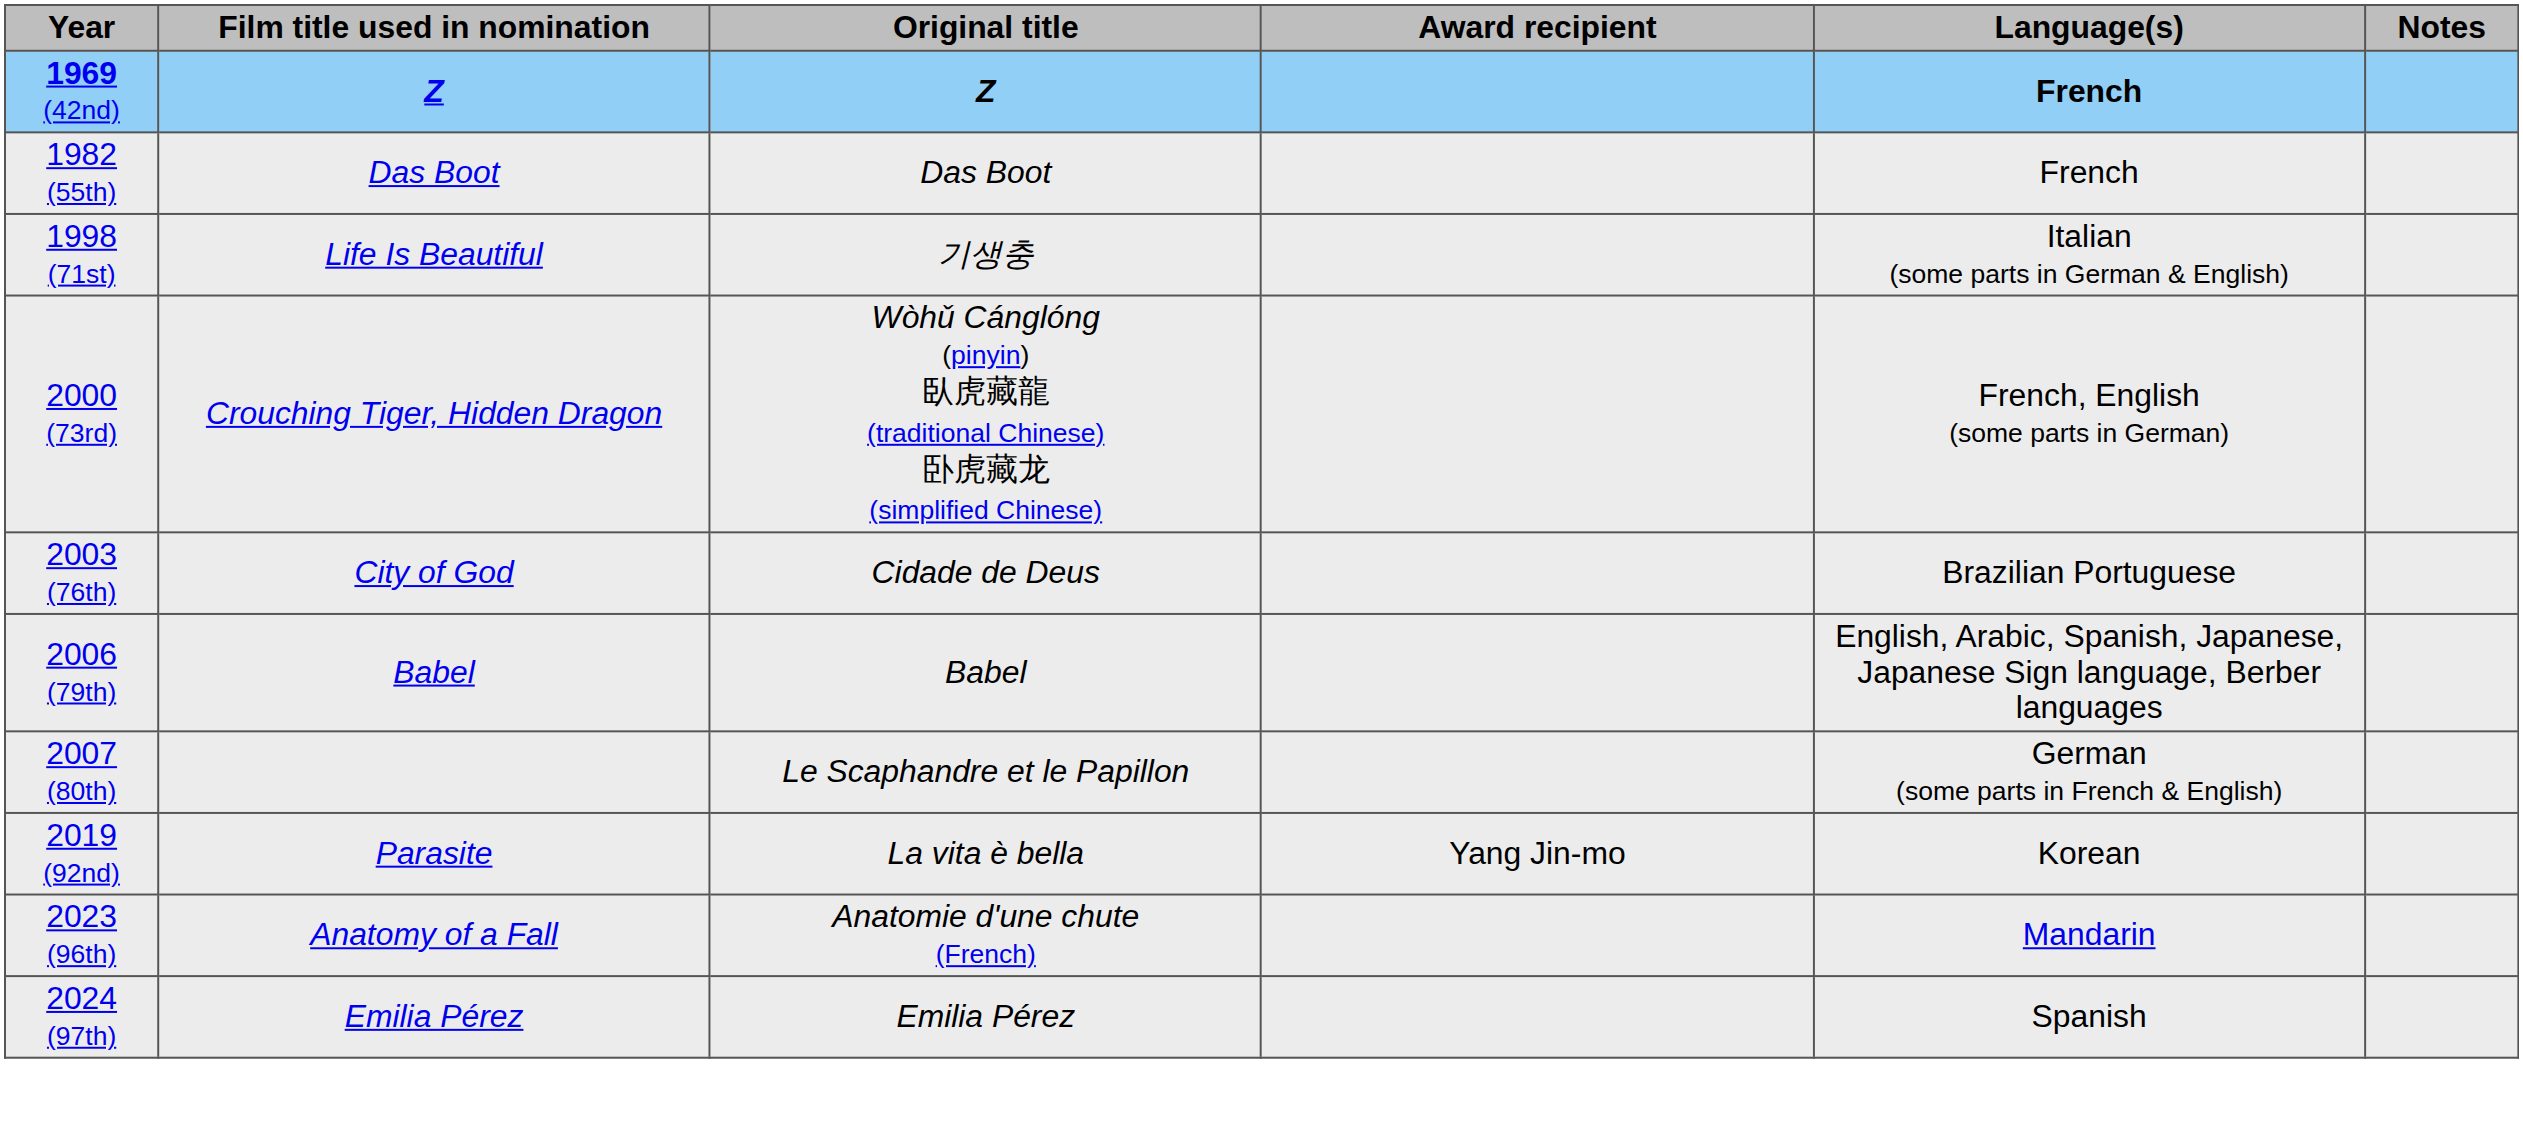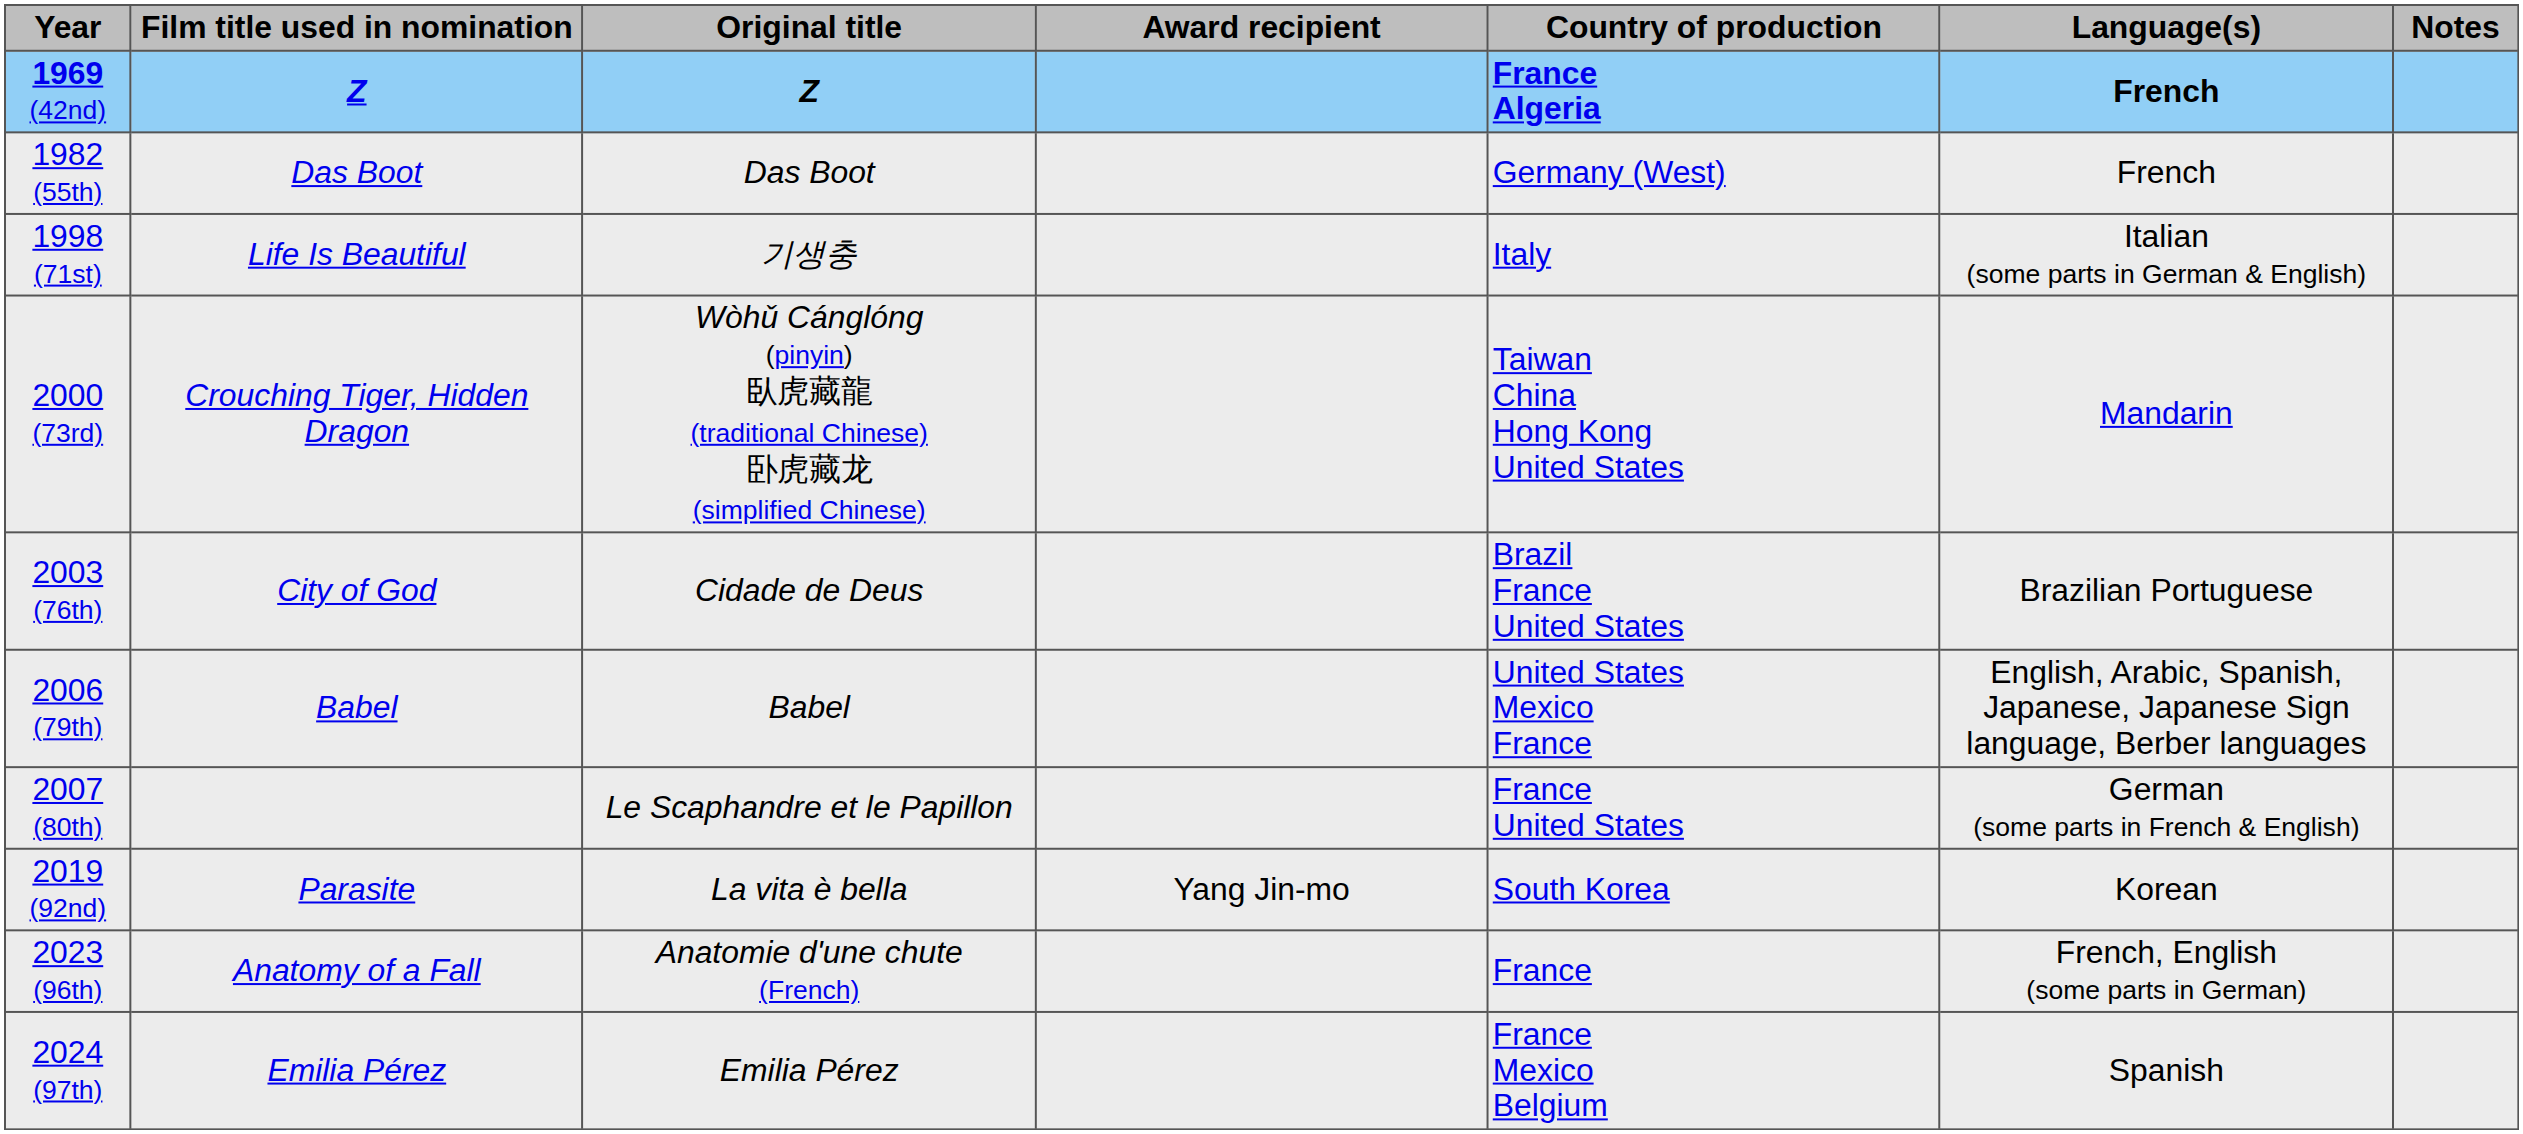+ column: Country of production | France Algeria | Germany (West) | Italy | Taiwan China Hong Kong United States | Brazil France United States | United States Mexico France | France United States | South Korea | France | France Mexico Belgium
2000 (73rd) | Language(s): French, English (some parts in German) -> Mandarin
2023 (96th) | Language(s): Mandarin -> French, English (some parts in German)
